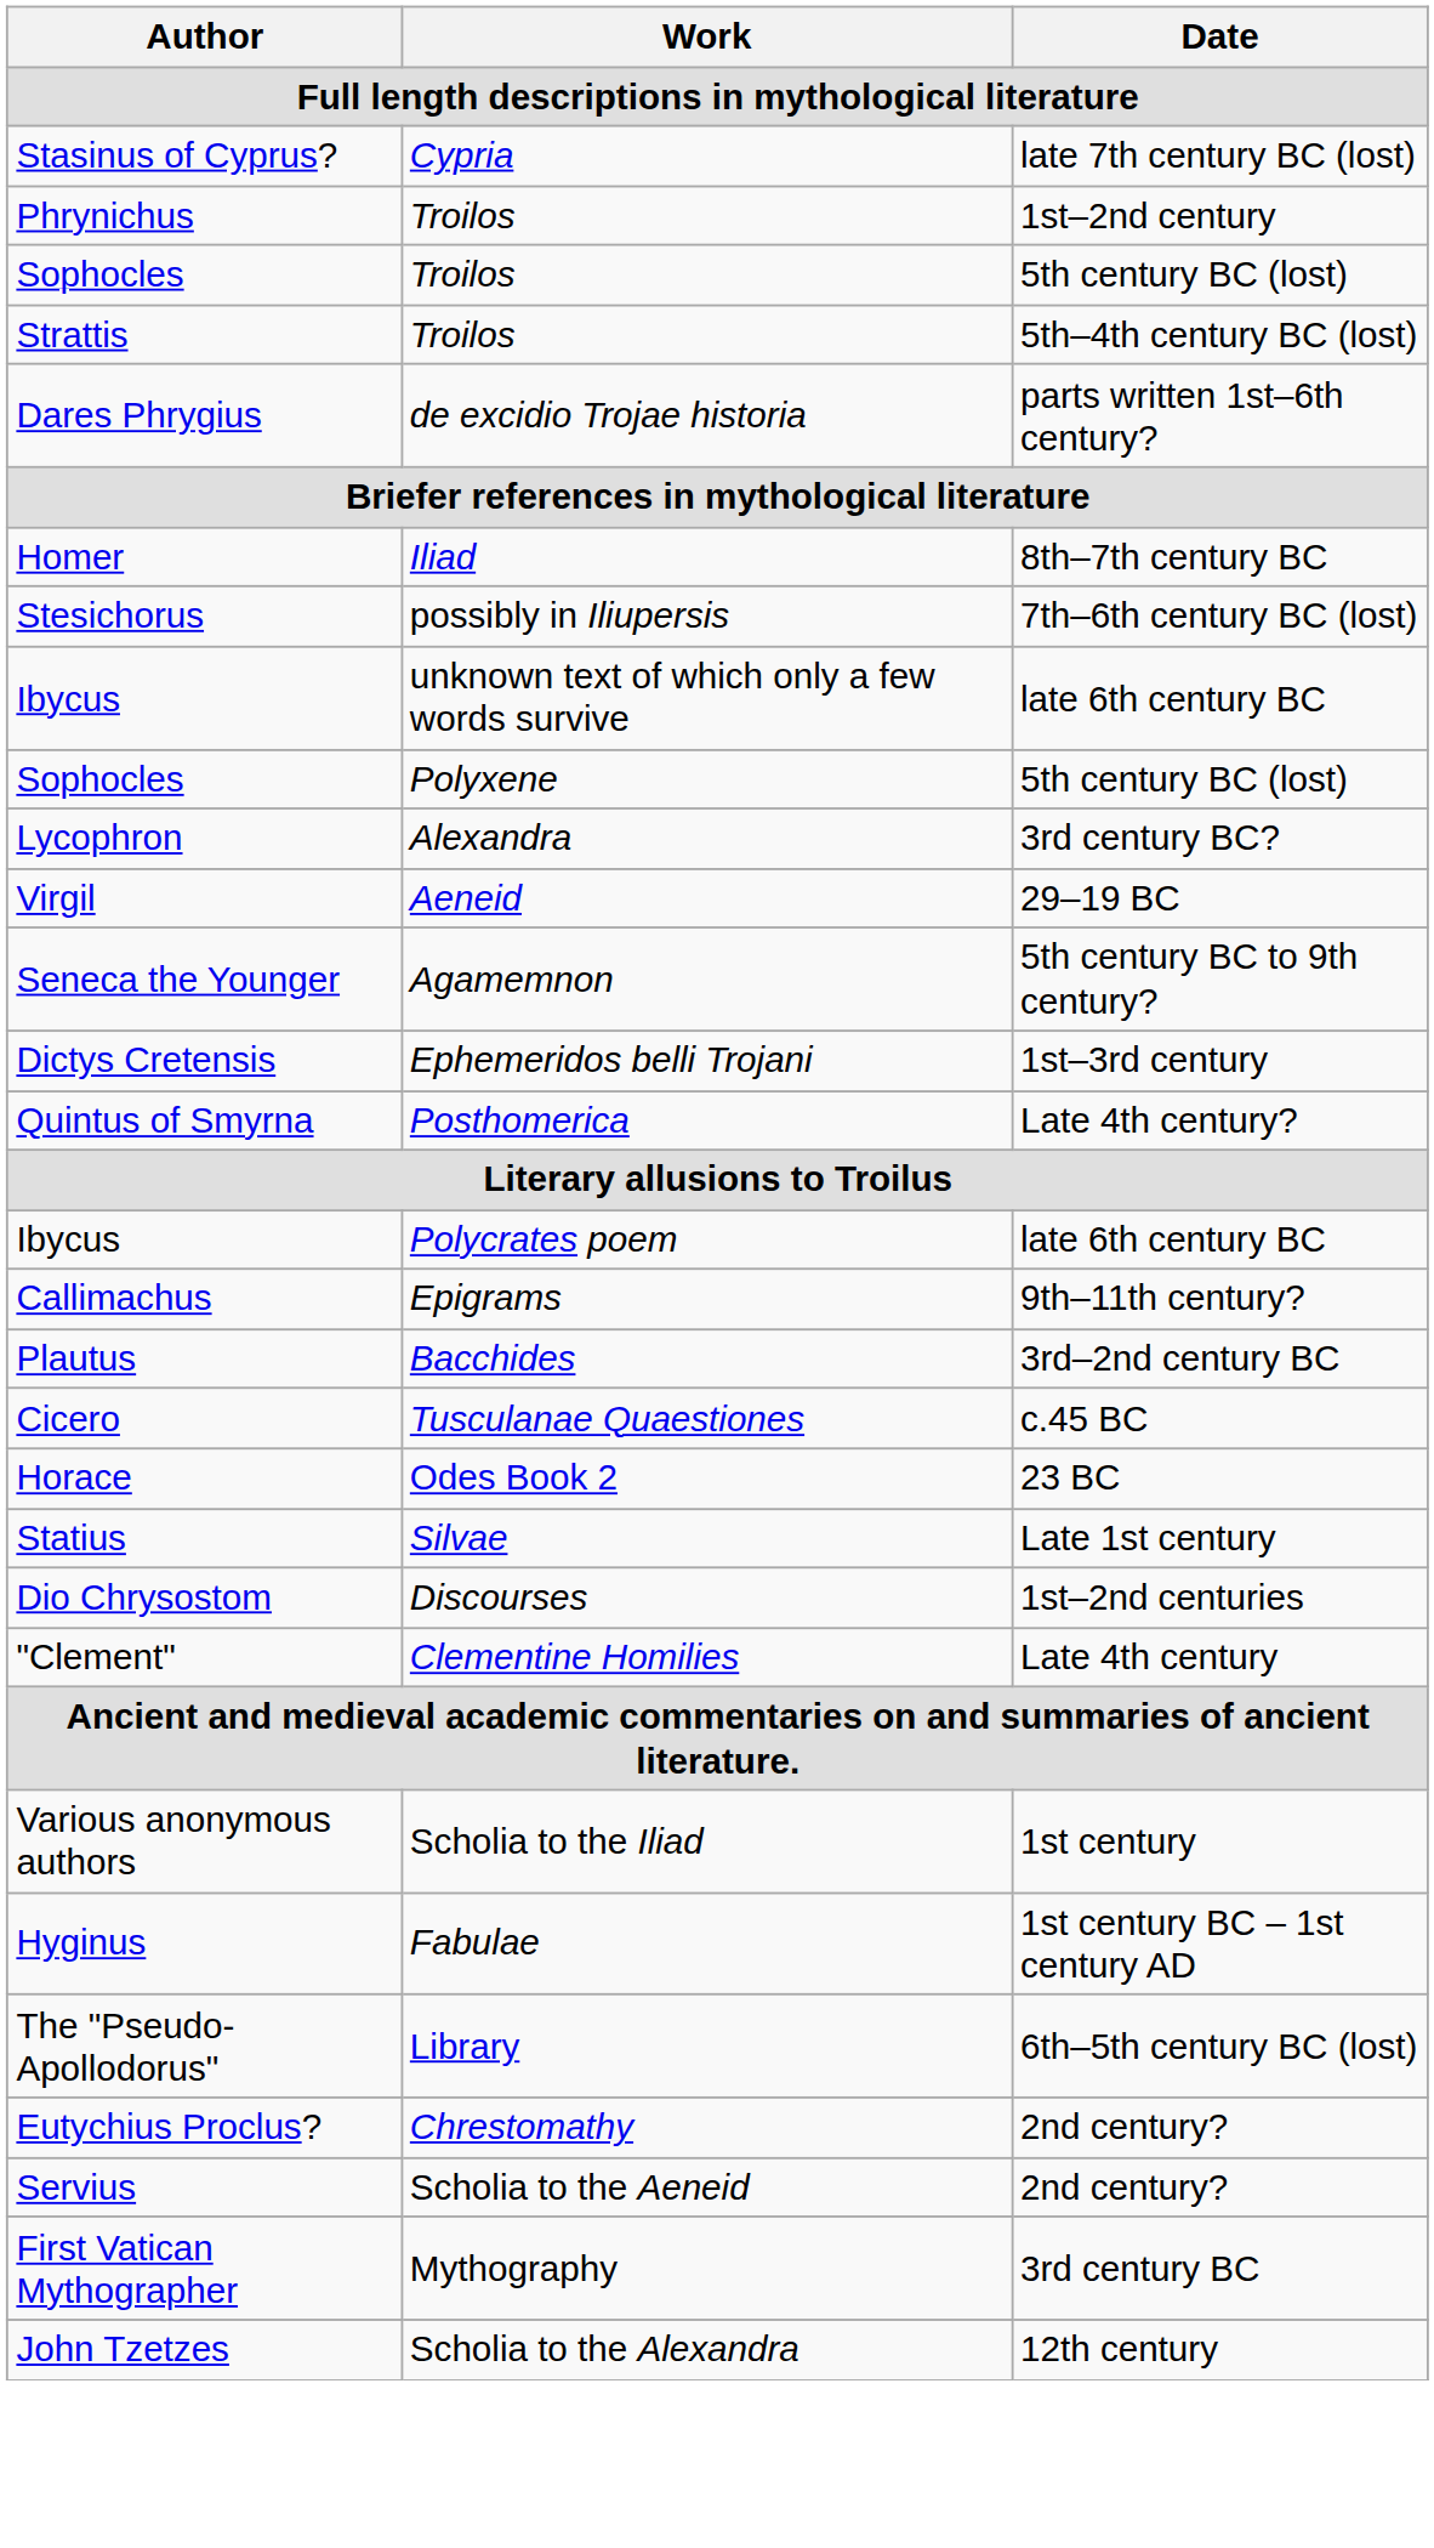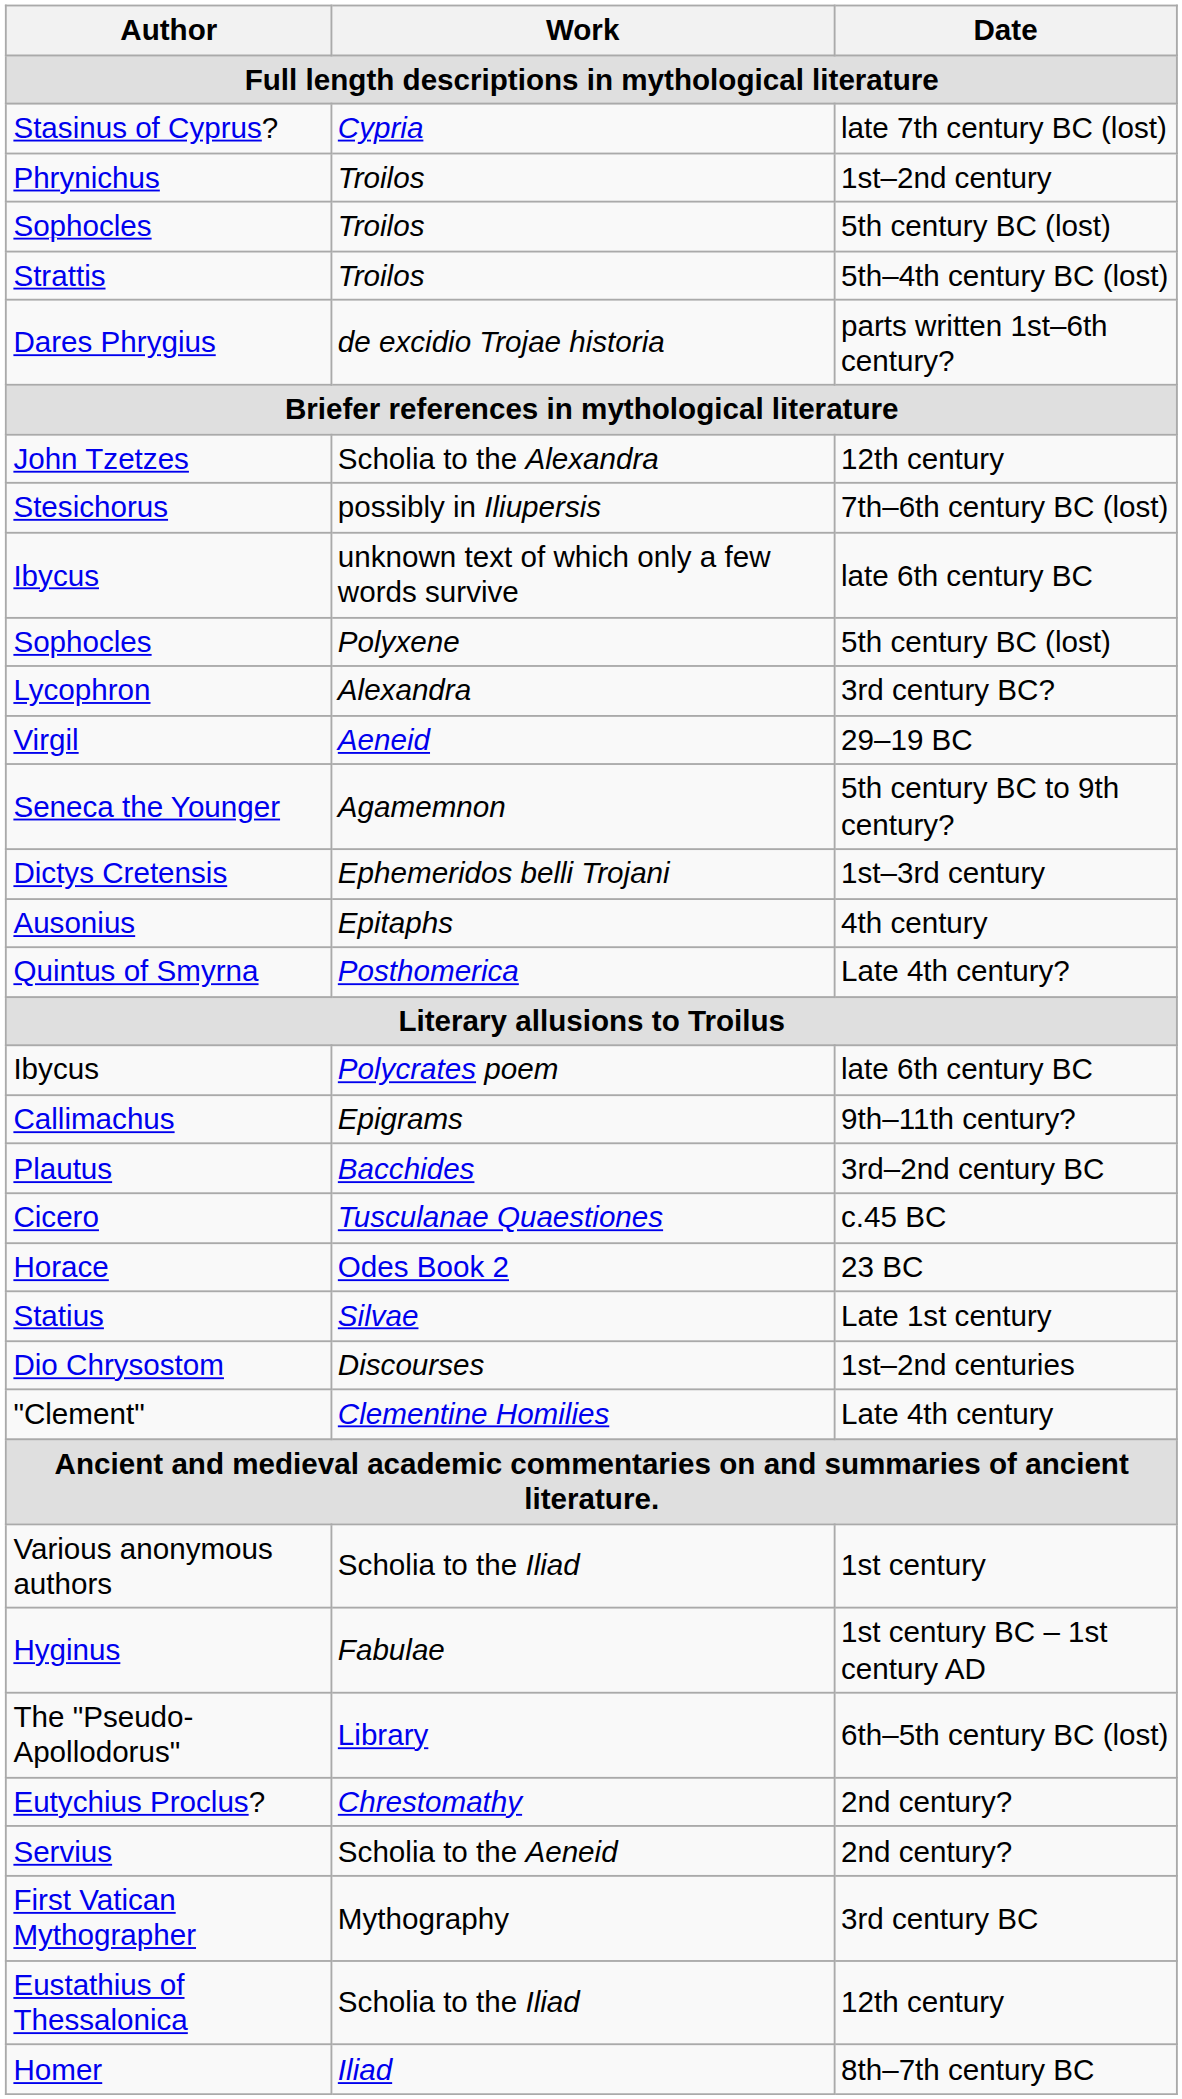rows swapped: Homer <-> John Tzetzes
+ row: Ausonius | Epitaphs | 4th century
+ row: Eustathius of Thessalonica | Scholia to the Iliad | 12th century
